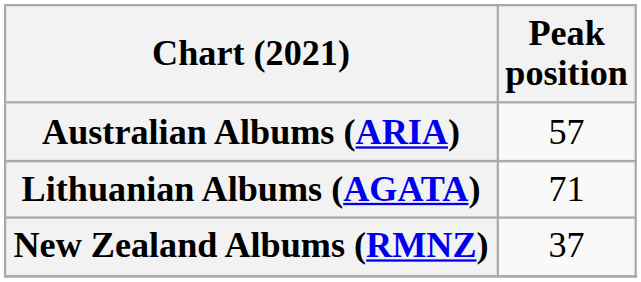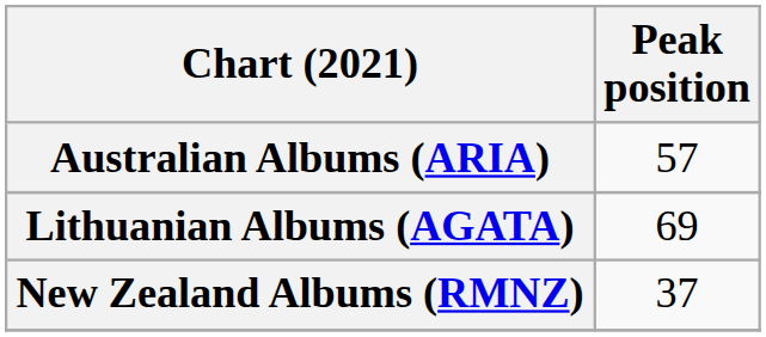Lithuanian Albums (AGATA) | Peak position: 71 -> 69
